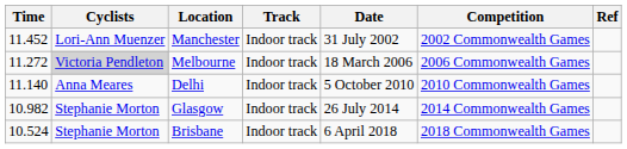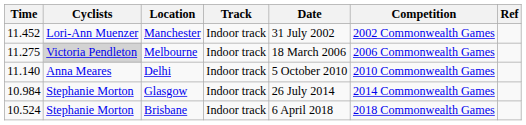Melbourne | Time: 11.272 -> 11.275
Glasgow | Time: 10.982 -> 10.984
